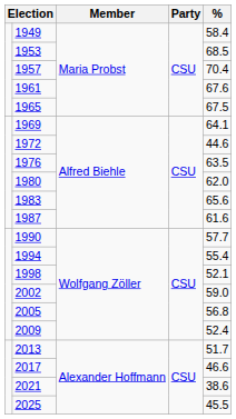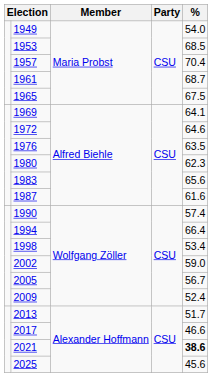1949 | %: 58.4 -> 54.0
1961 | %: 67.6 -> 68.7
1972 | %: 44.6 -> 64.6
1980 | %: 62.0 -> 62.3
1990 | %: 57.7 -> 57.4
1994 | %: 55.4 -> 66.4
1998 | %: 52.1 -> 53.4
2005 | %: 56.8 -> 56.7
2021 | %: normal -> bold
2025 | %: 45.5 -> 45.6
